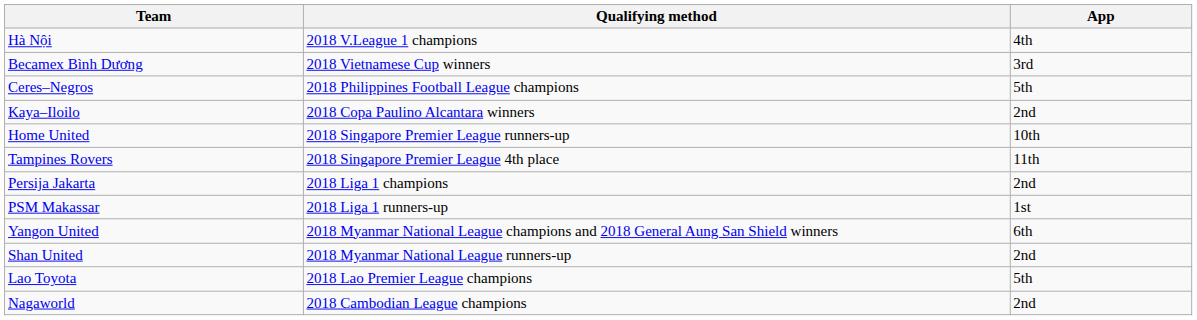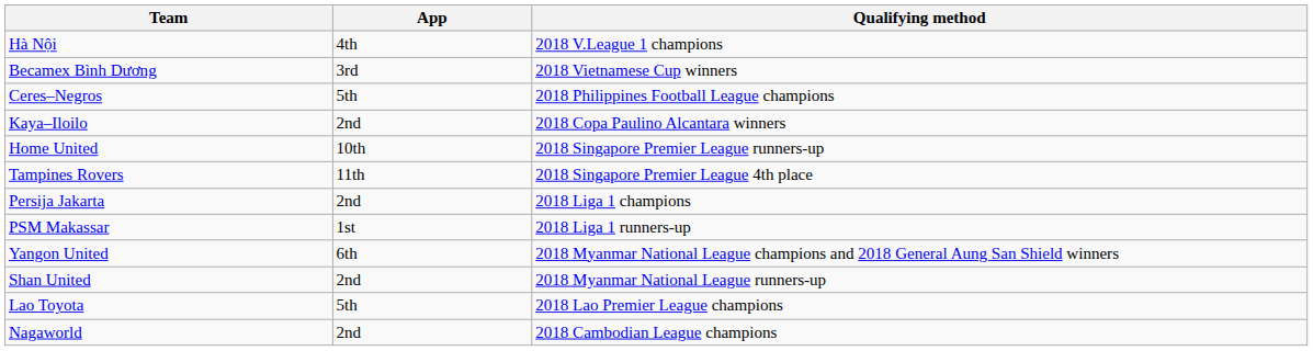columns swapped: Qualifying method <-> App
